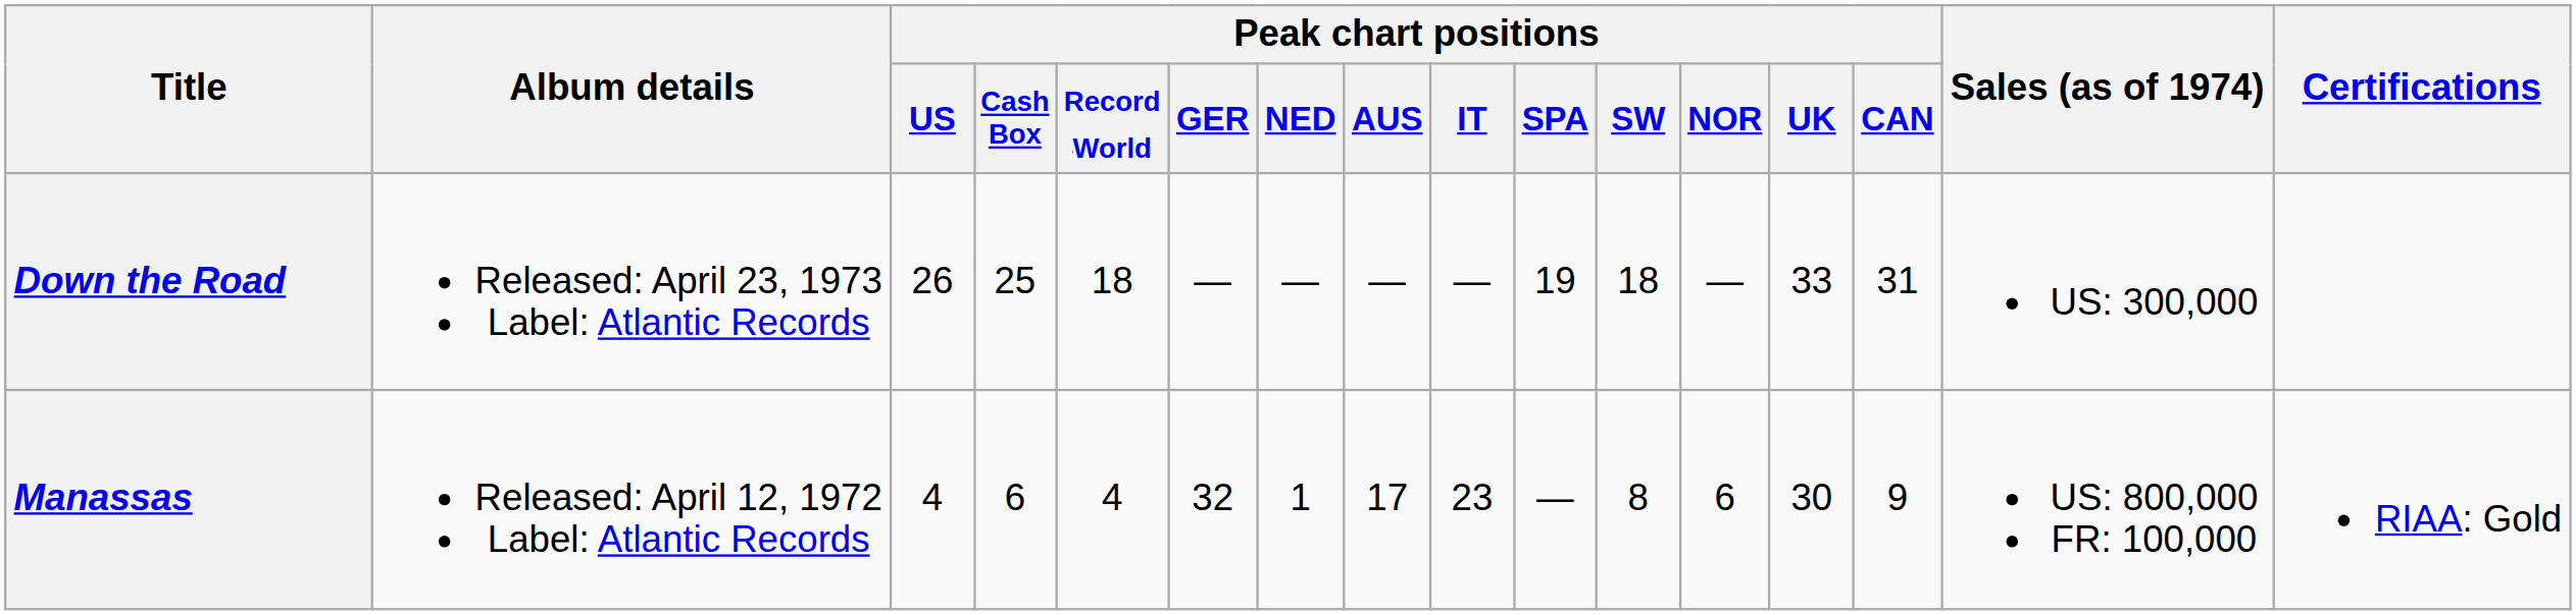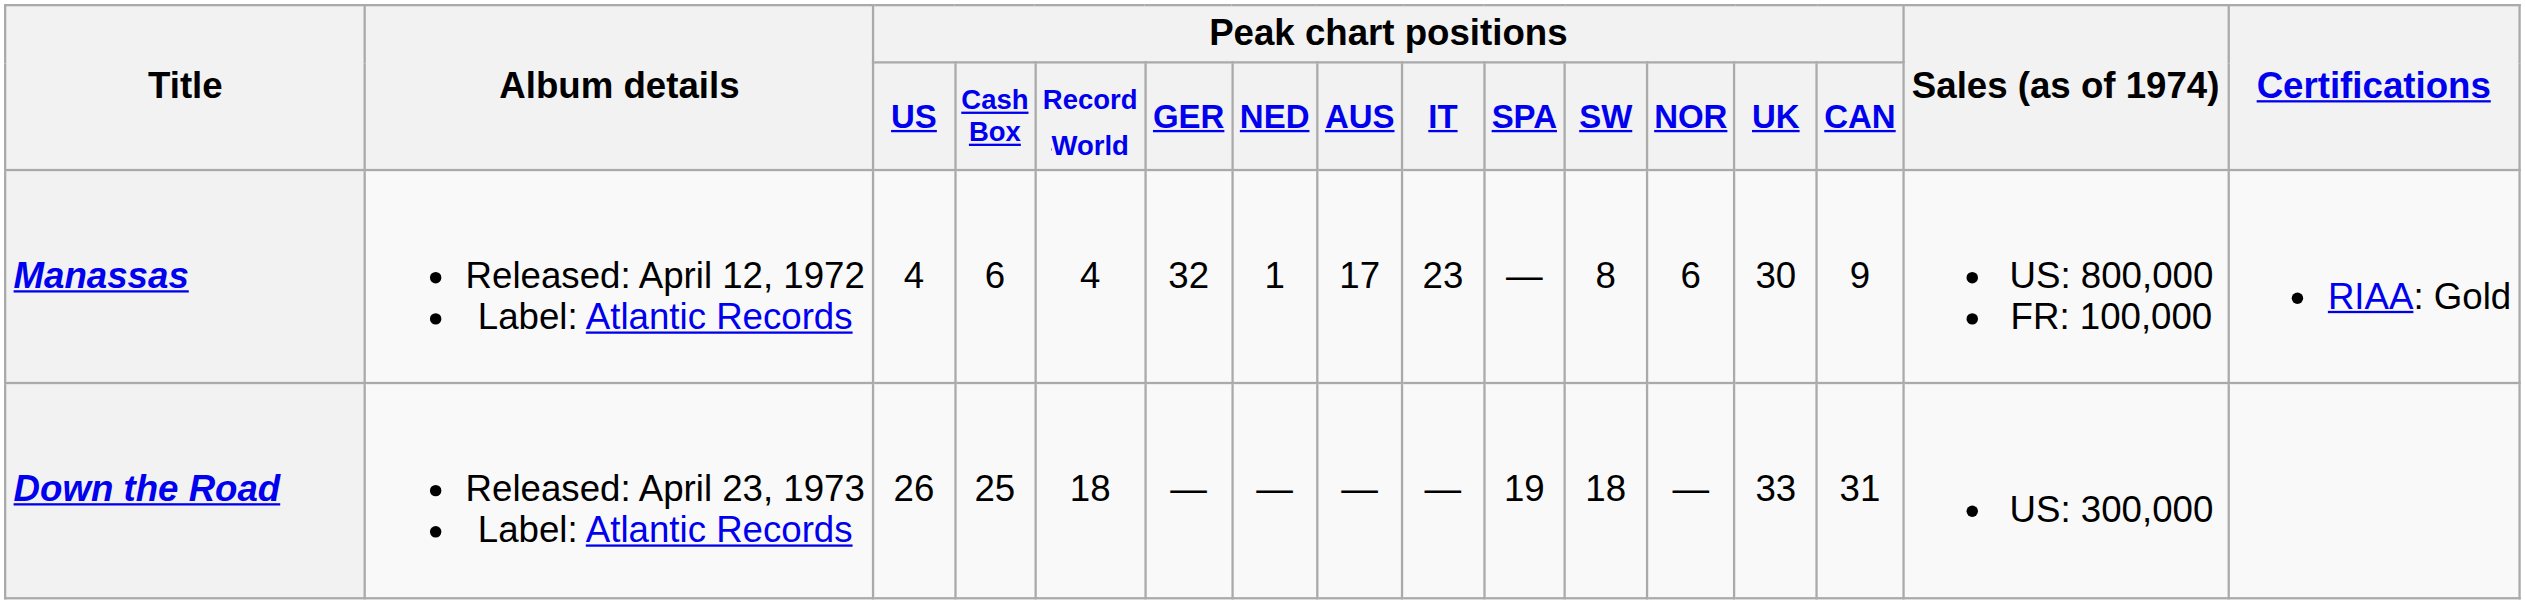rows swapped: Manassas <-> Down the Road
